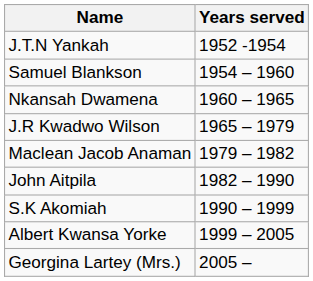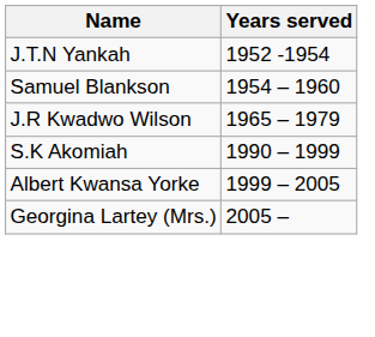- row: Nkansah Dwamena | 1960 – 1965
- row: Maclean Jacob Anaman | 1979 – 1982
- row: John Aitpila | 1982 – 1990
